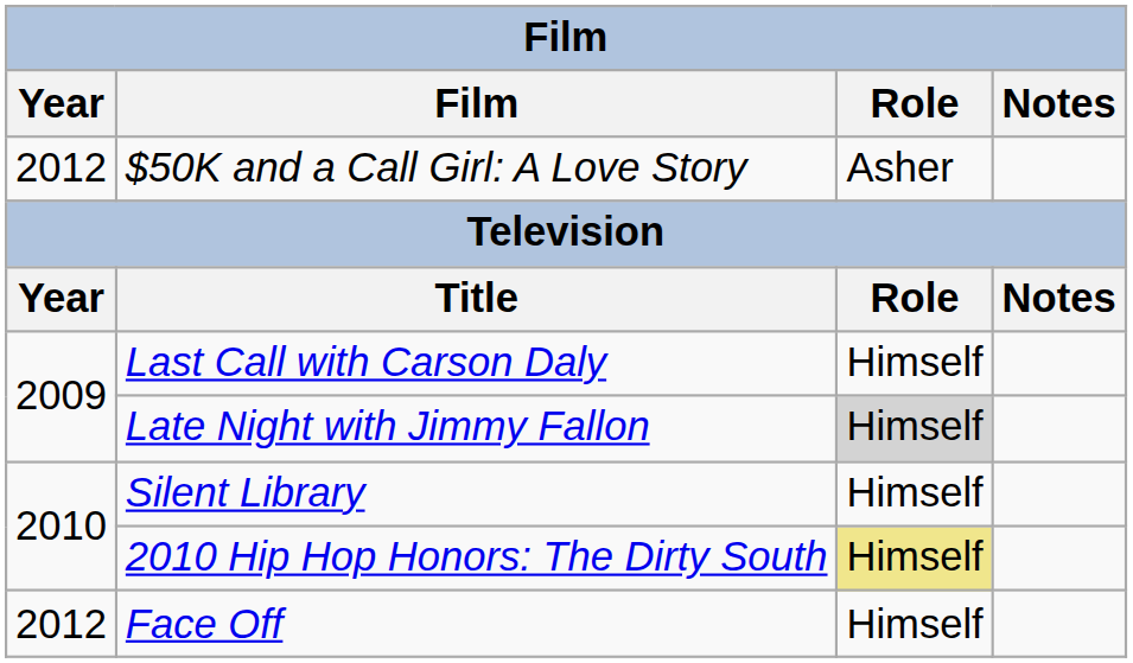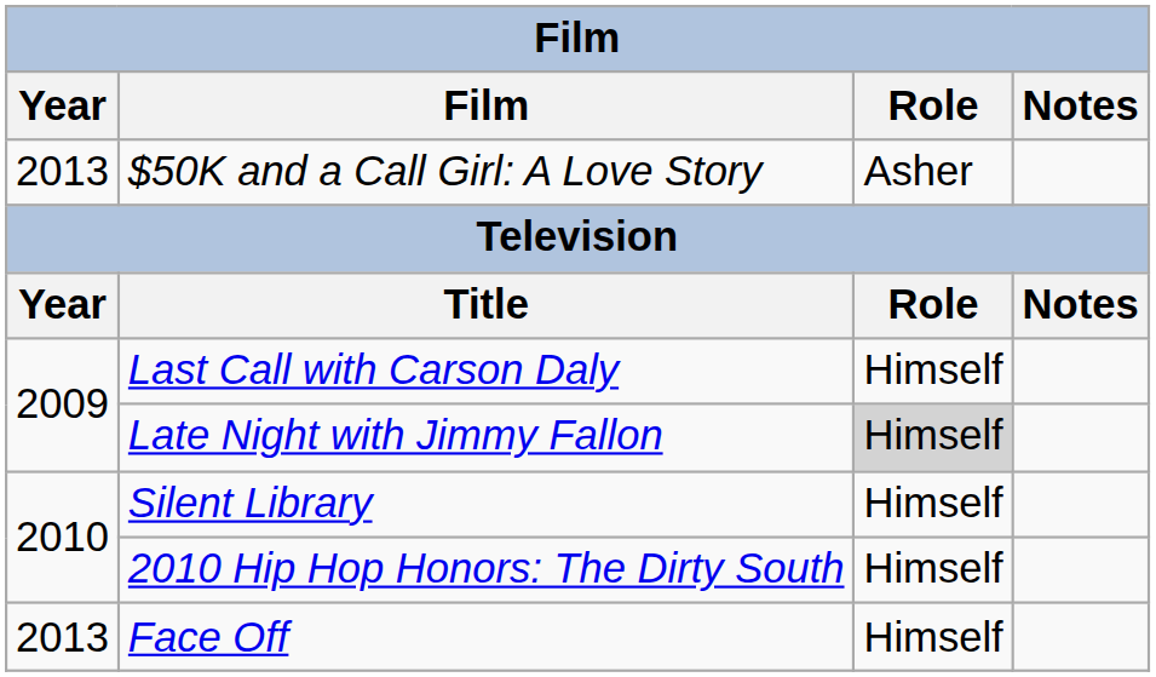$50K and a Call Girl: A Love Story | Year: 2012 -> 2013
2010 Hip Hop Honors: The Dirty South | Role: khaki background -> no background
Face Off | Year: 2012 -> 2013
